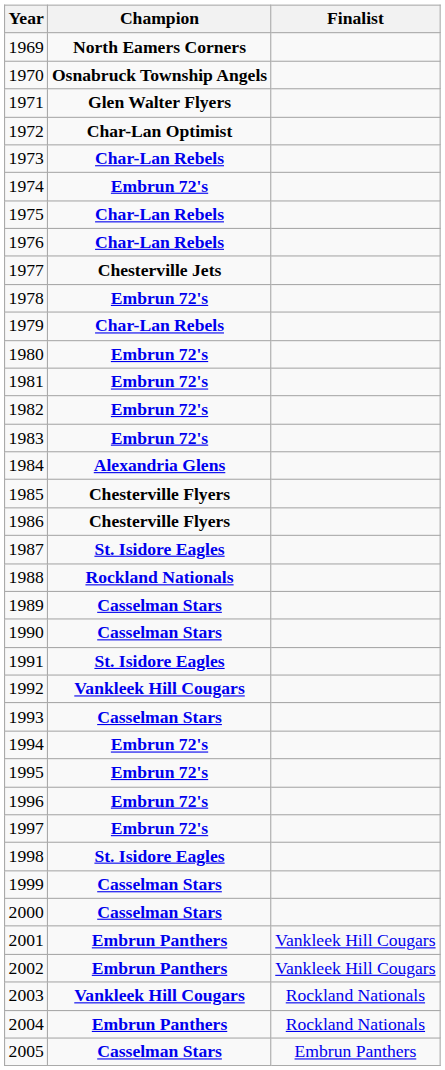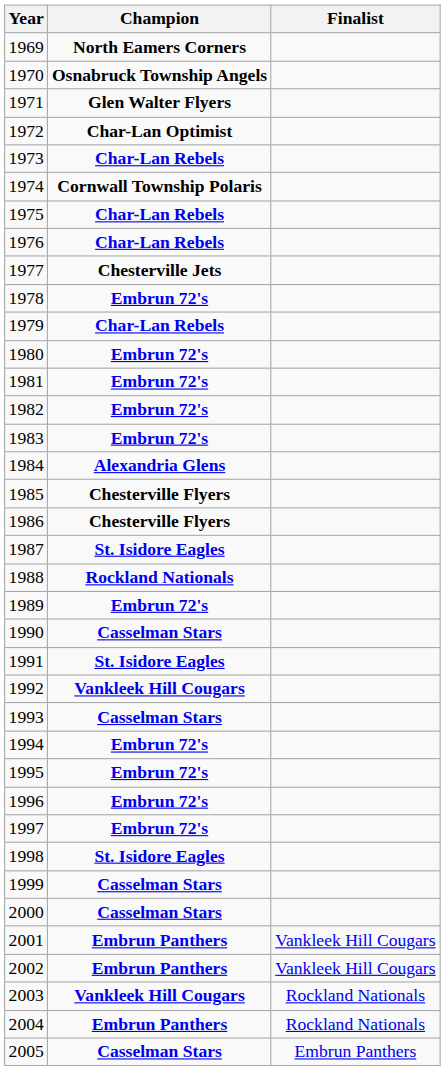1974 | Champion: Embrun 72's -> Cornwall Township Polaris
1989 | Champion: Casselman Stars -> Embrun 72's
